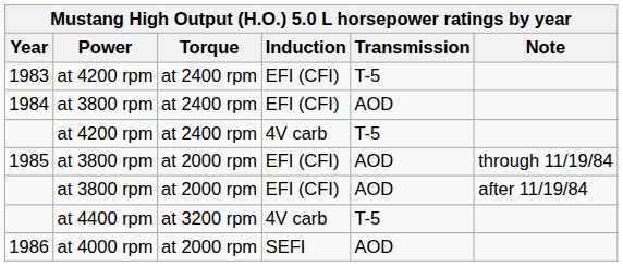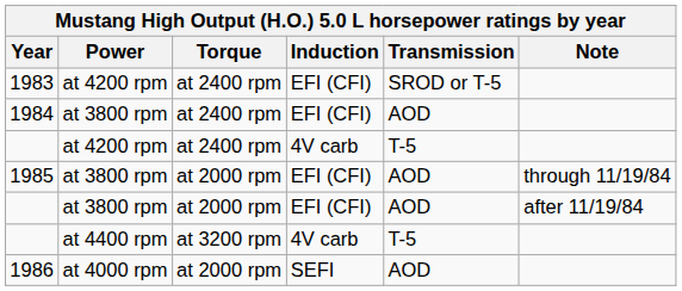1983 | Transmission: T-5 -> SROD or T-5
